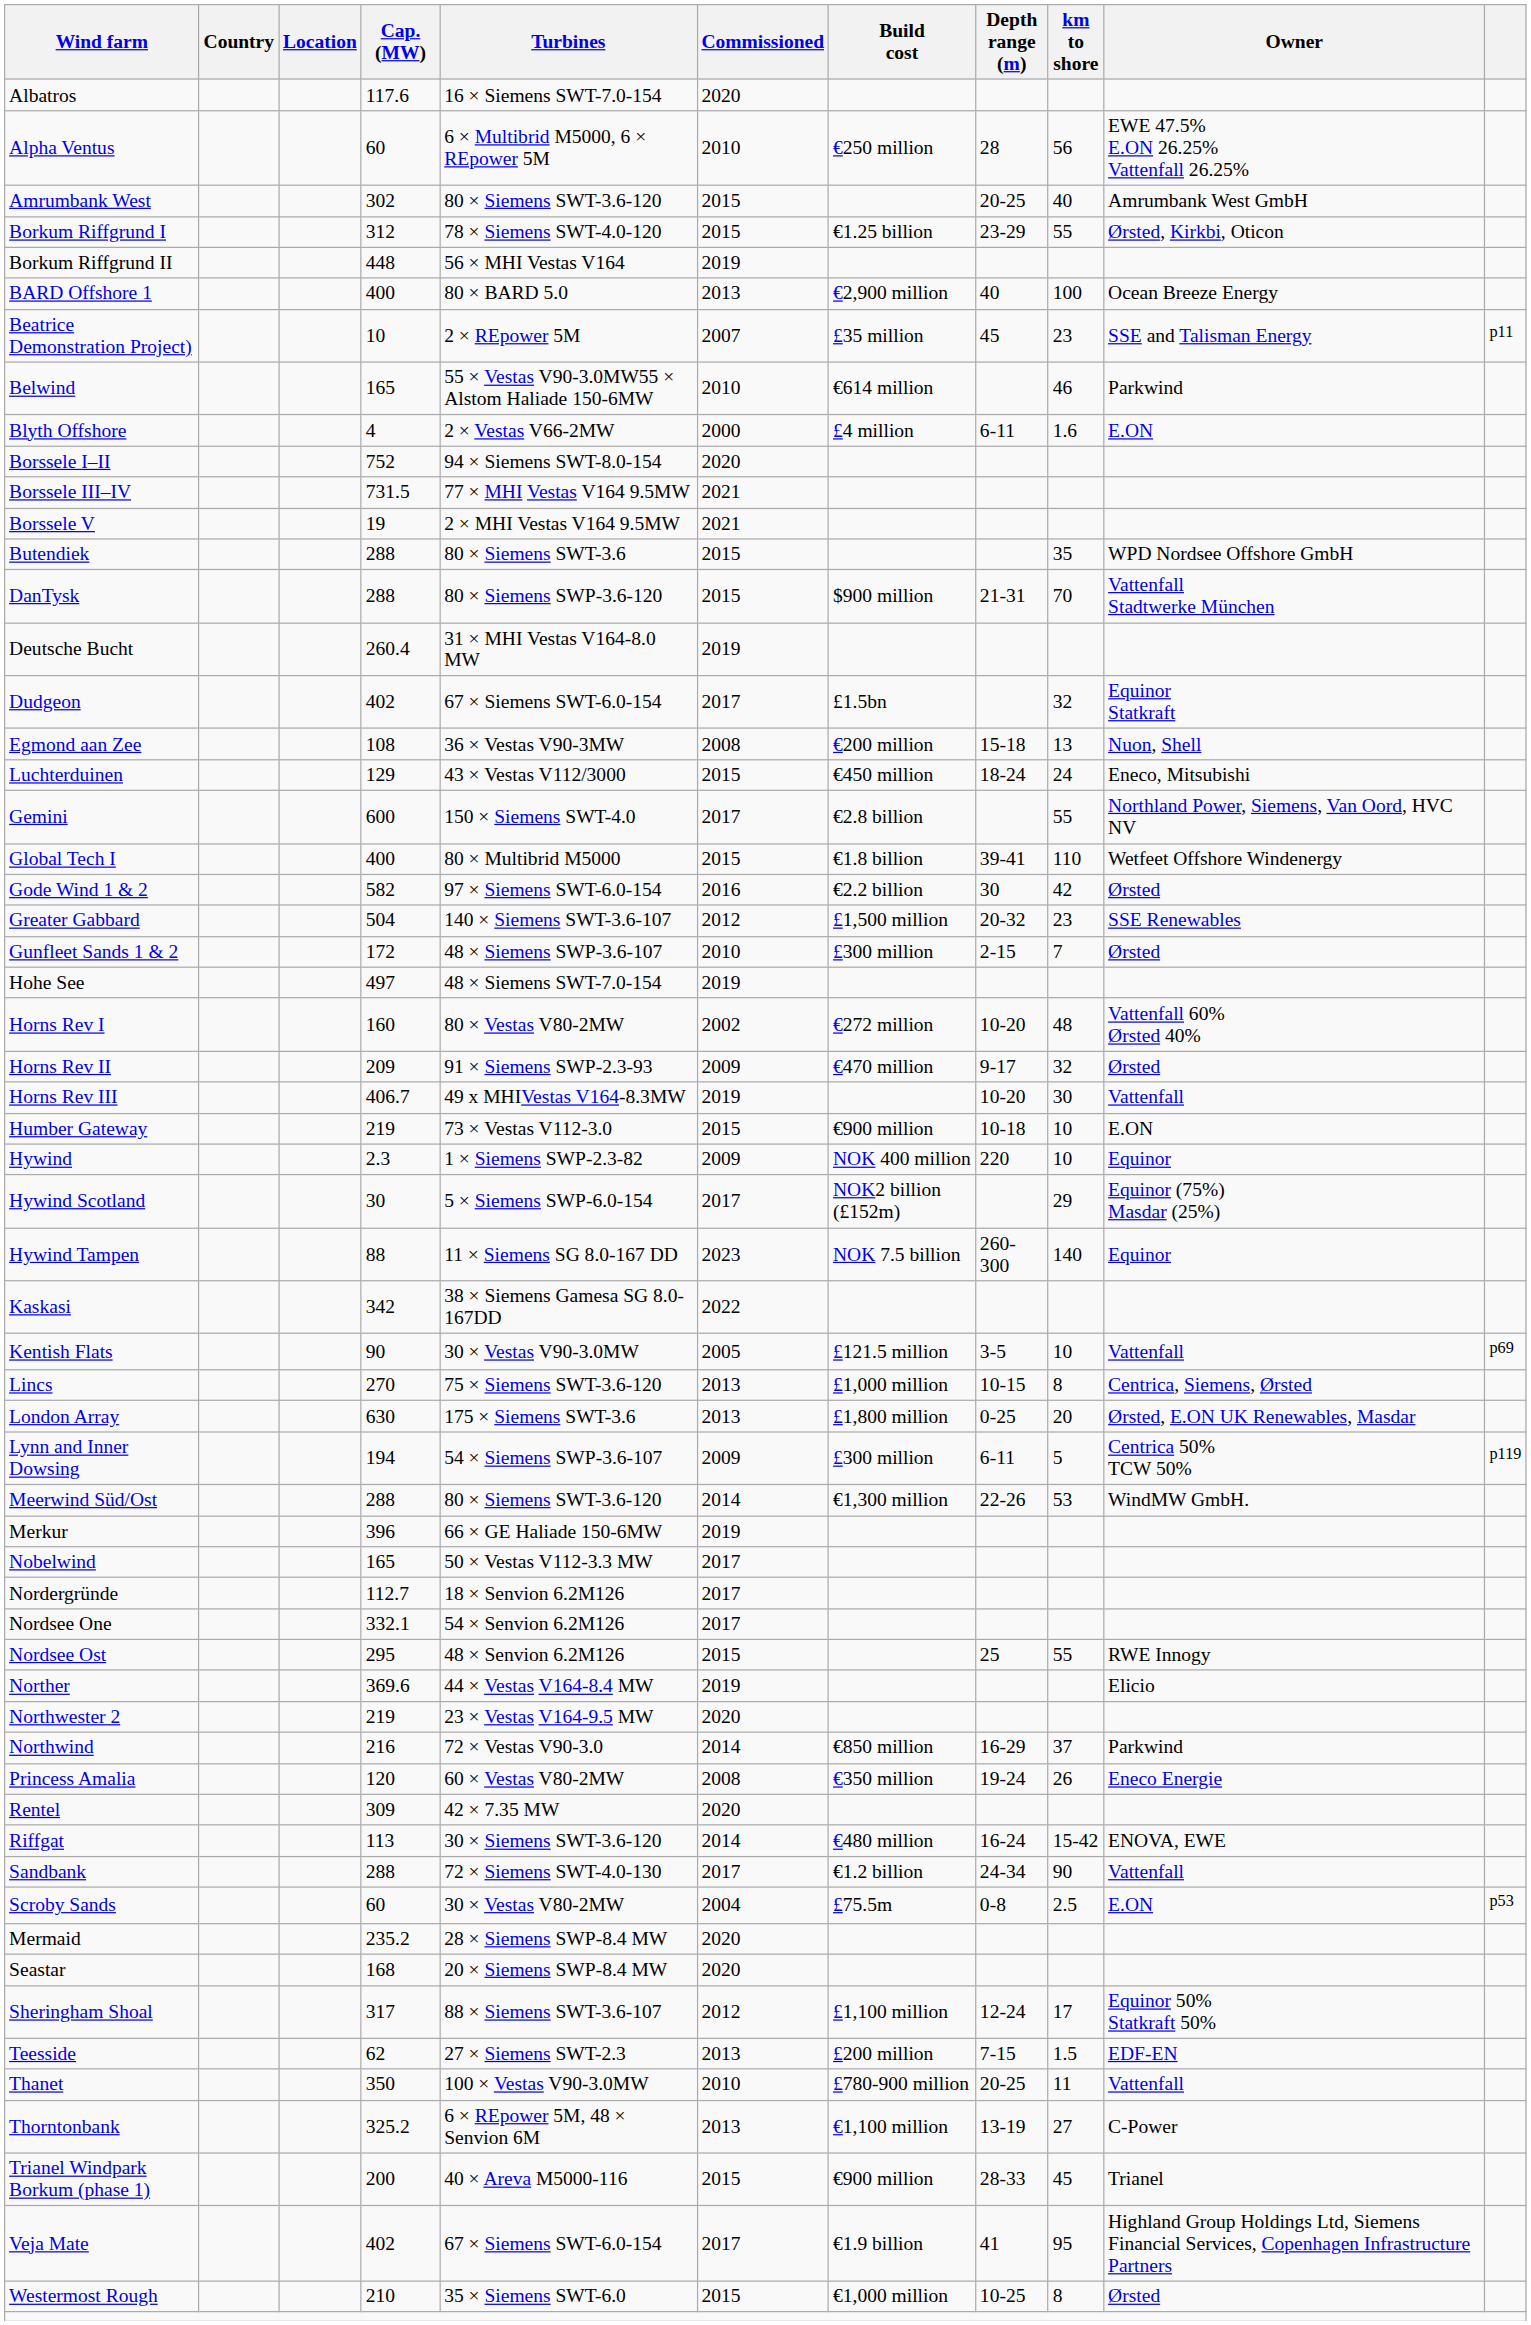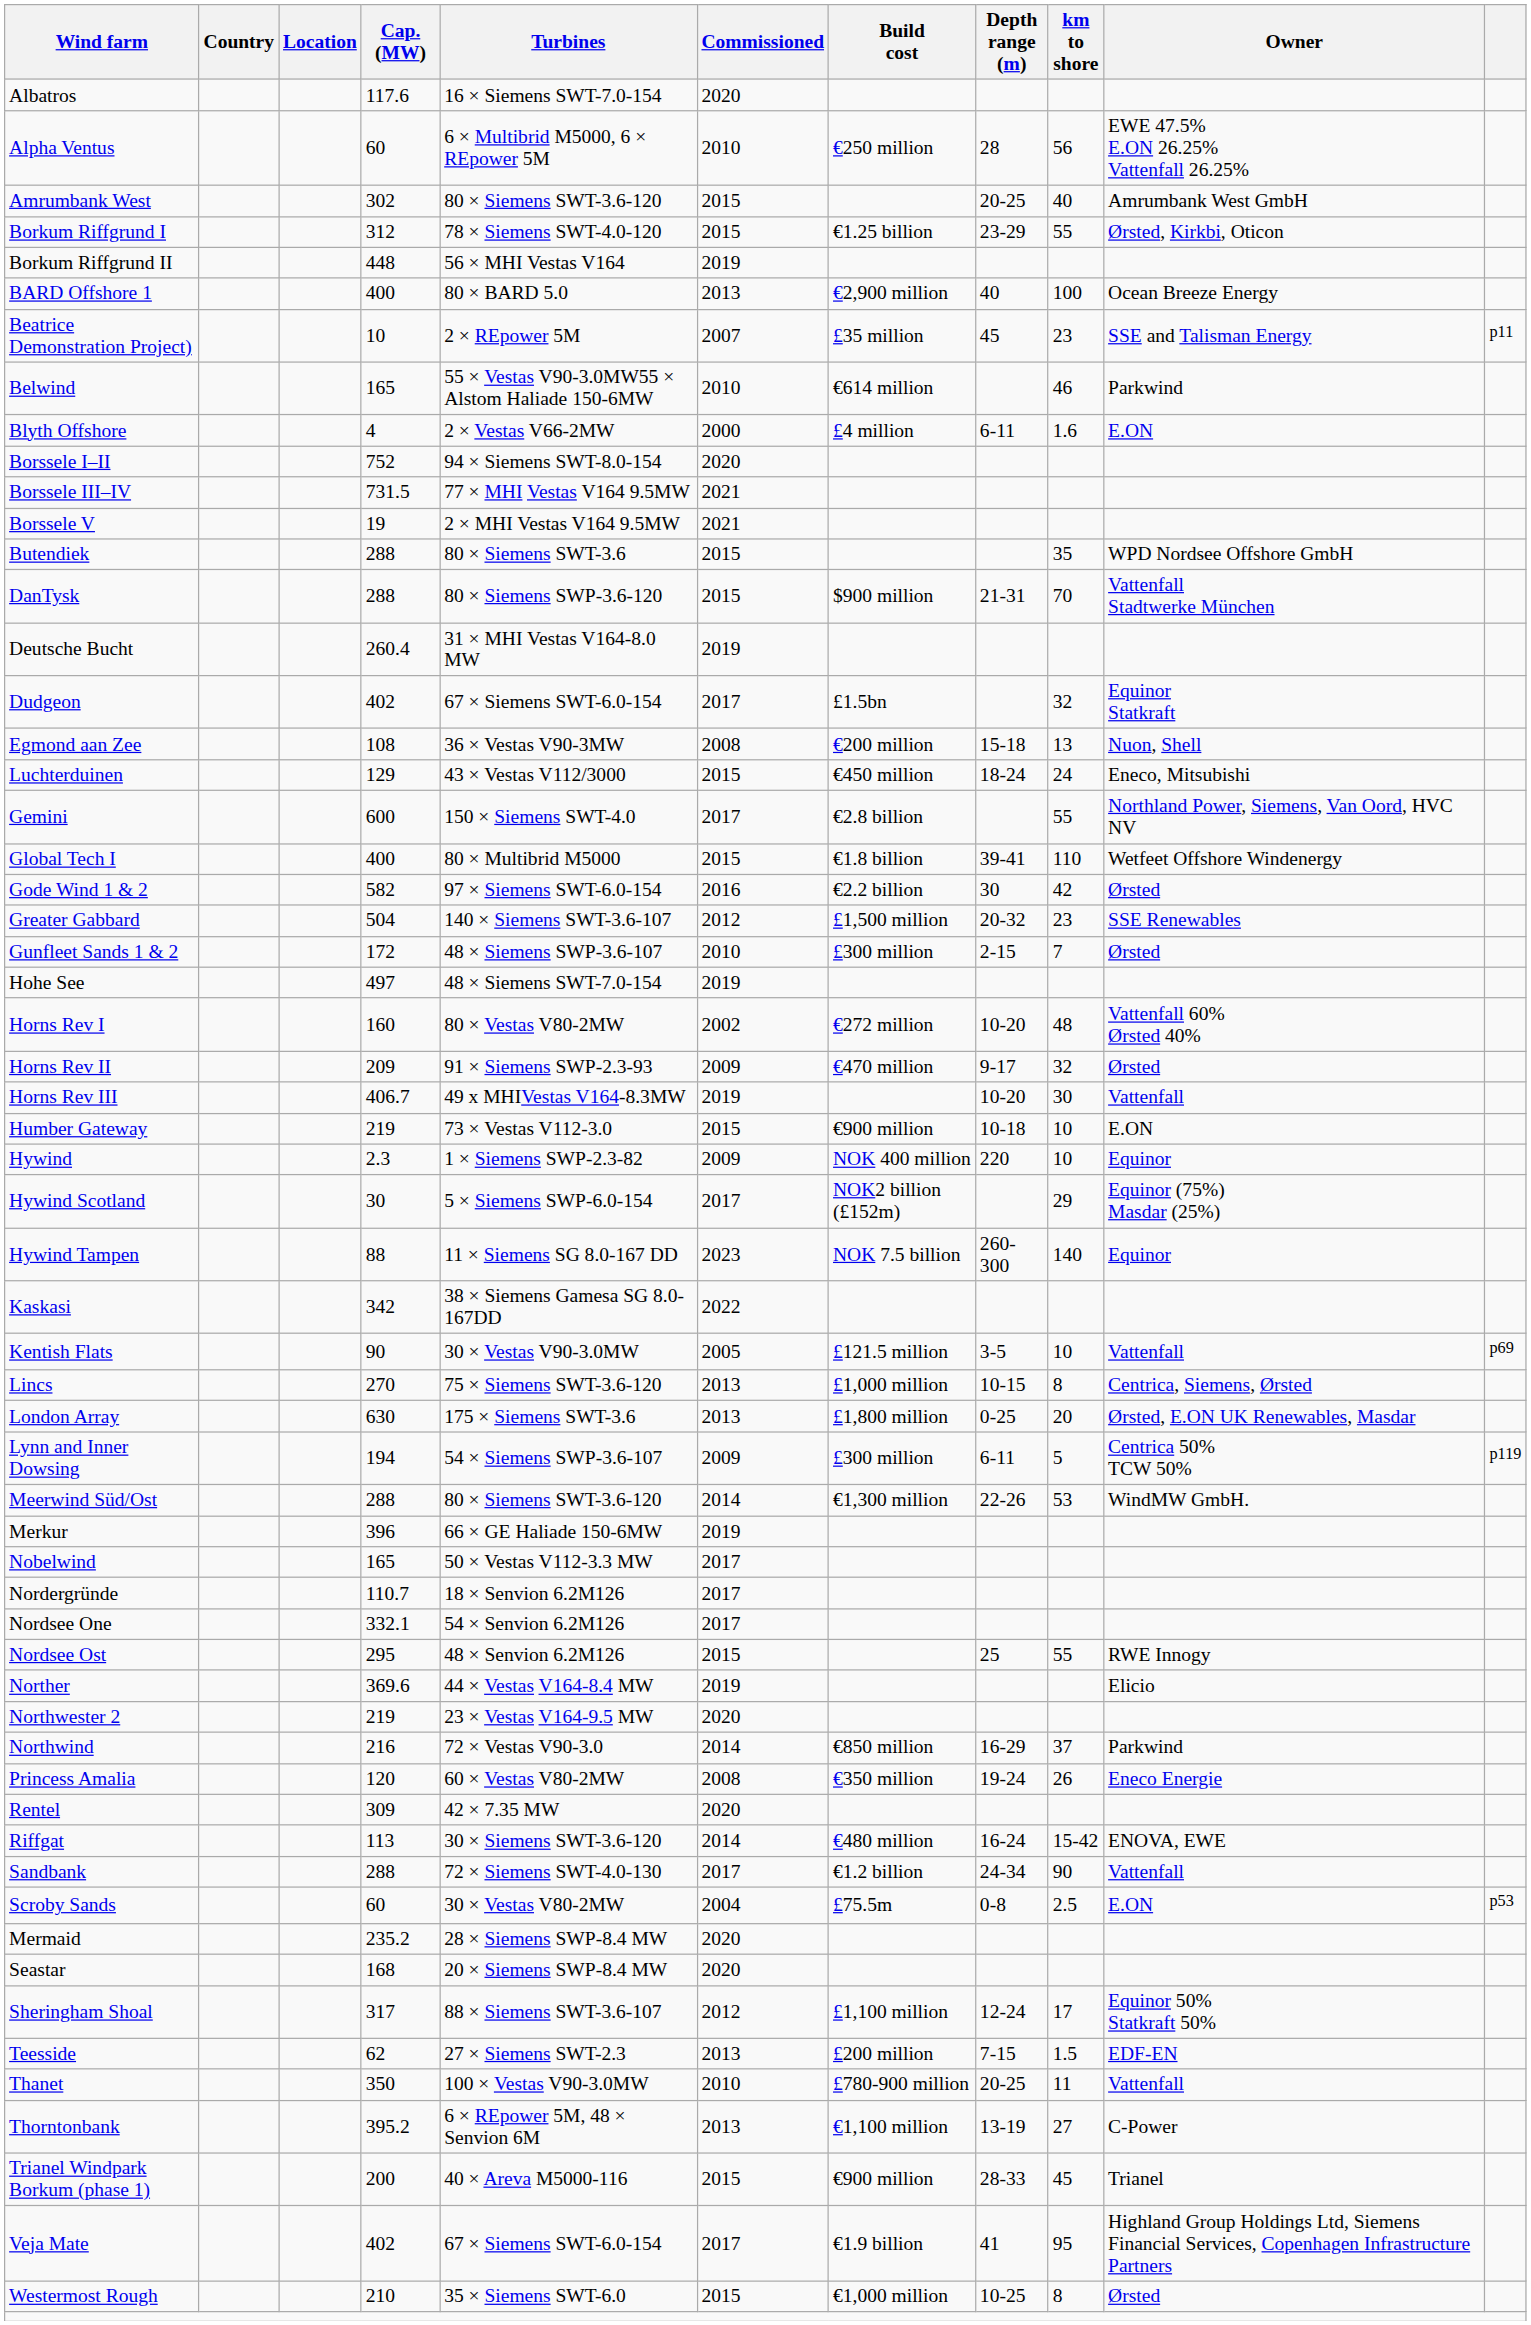Nordergründe | Cap. (MW): 112.7 -> 110.7
Thorntonbank | Cap. (MW): 325.2 -> 395.2
